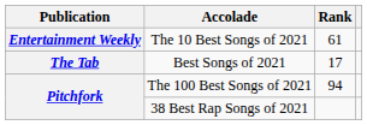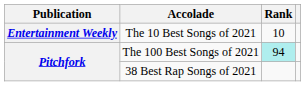The 10 Best Songs of 2021 | Rank: 61 -> 10
- row: The Tab | Best Songs of 2021 | 17
The 100 Best Songs of 2021 | Rank: no background -> paleturquoise background
